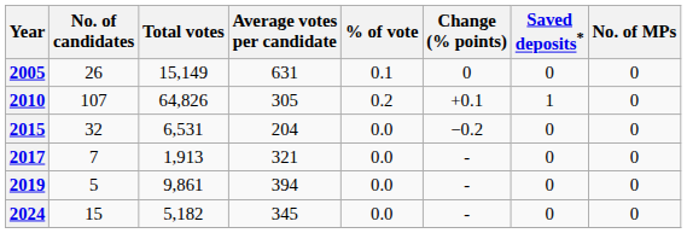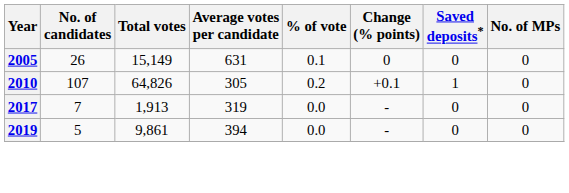- row: 2015 | 32 | 6,531 | 204 | 0.0 | −0.2 | 0 | 0
2017 | Average votes per candidate: 321 -> 319
- row: 2024 | 15 | 5,182 | 345 | 0.0 | - | 0 | 0
